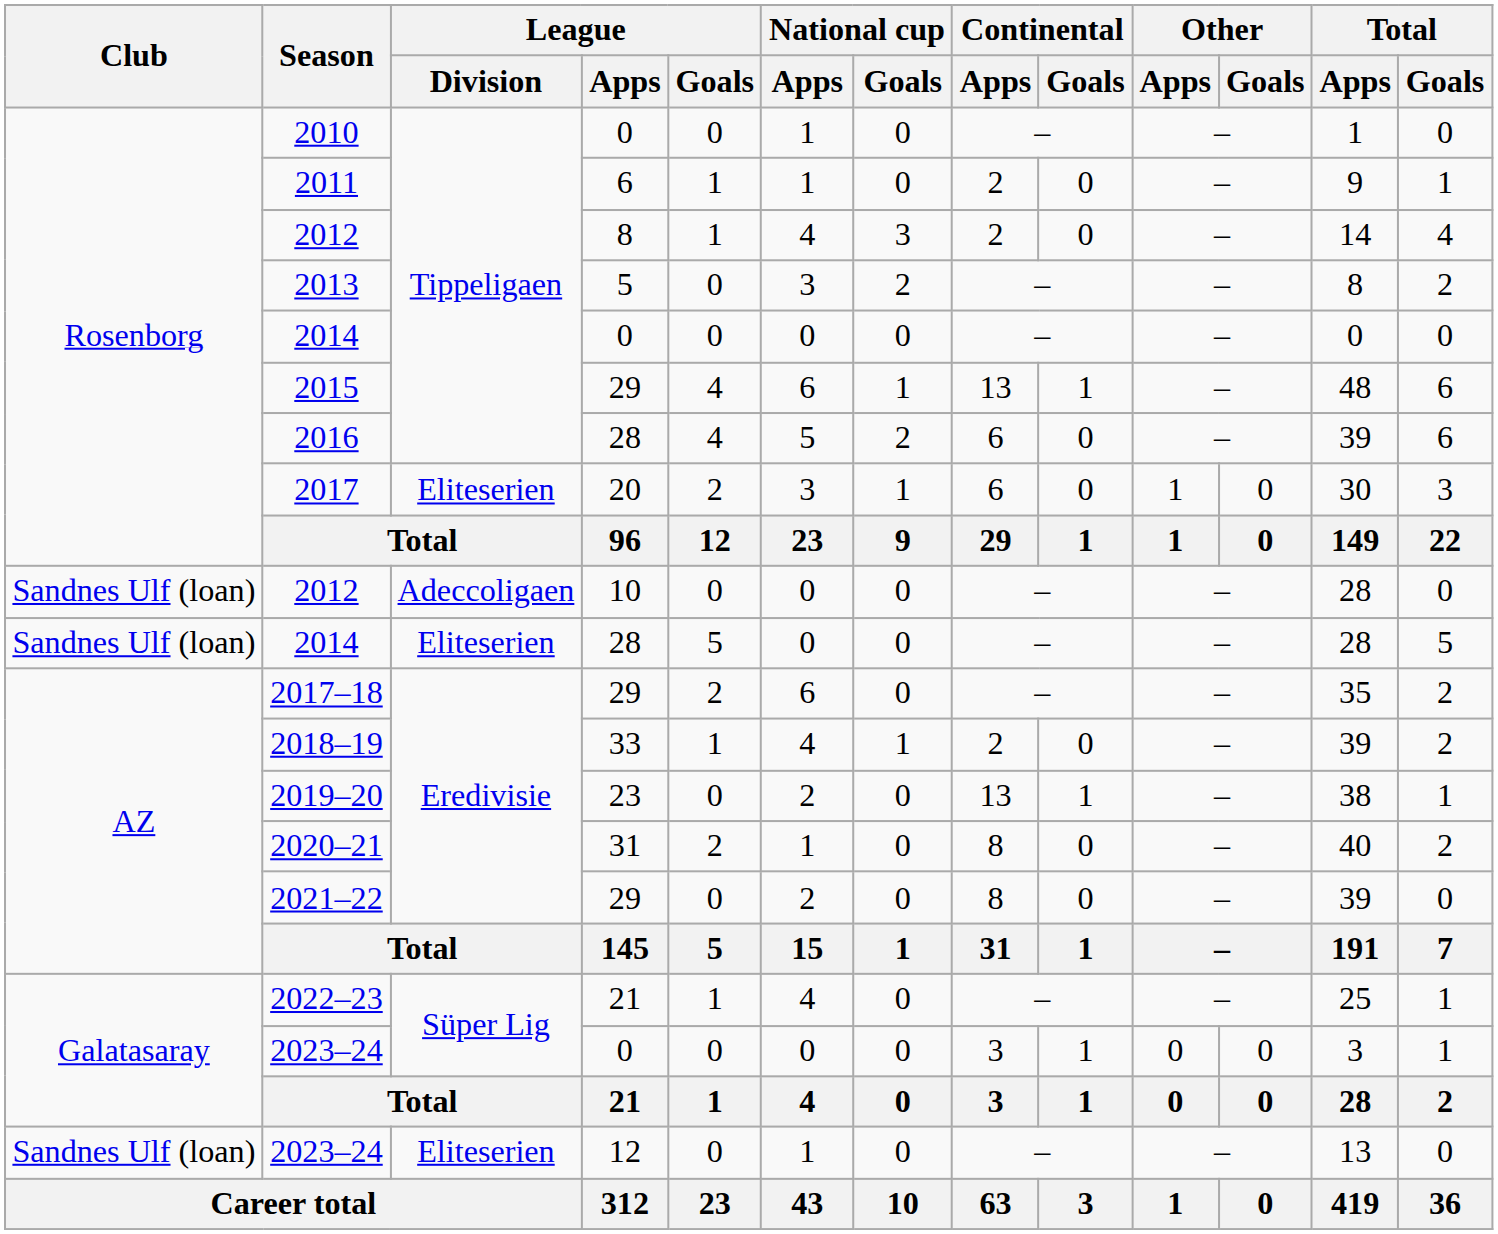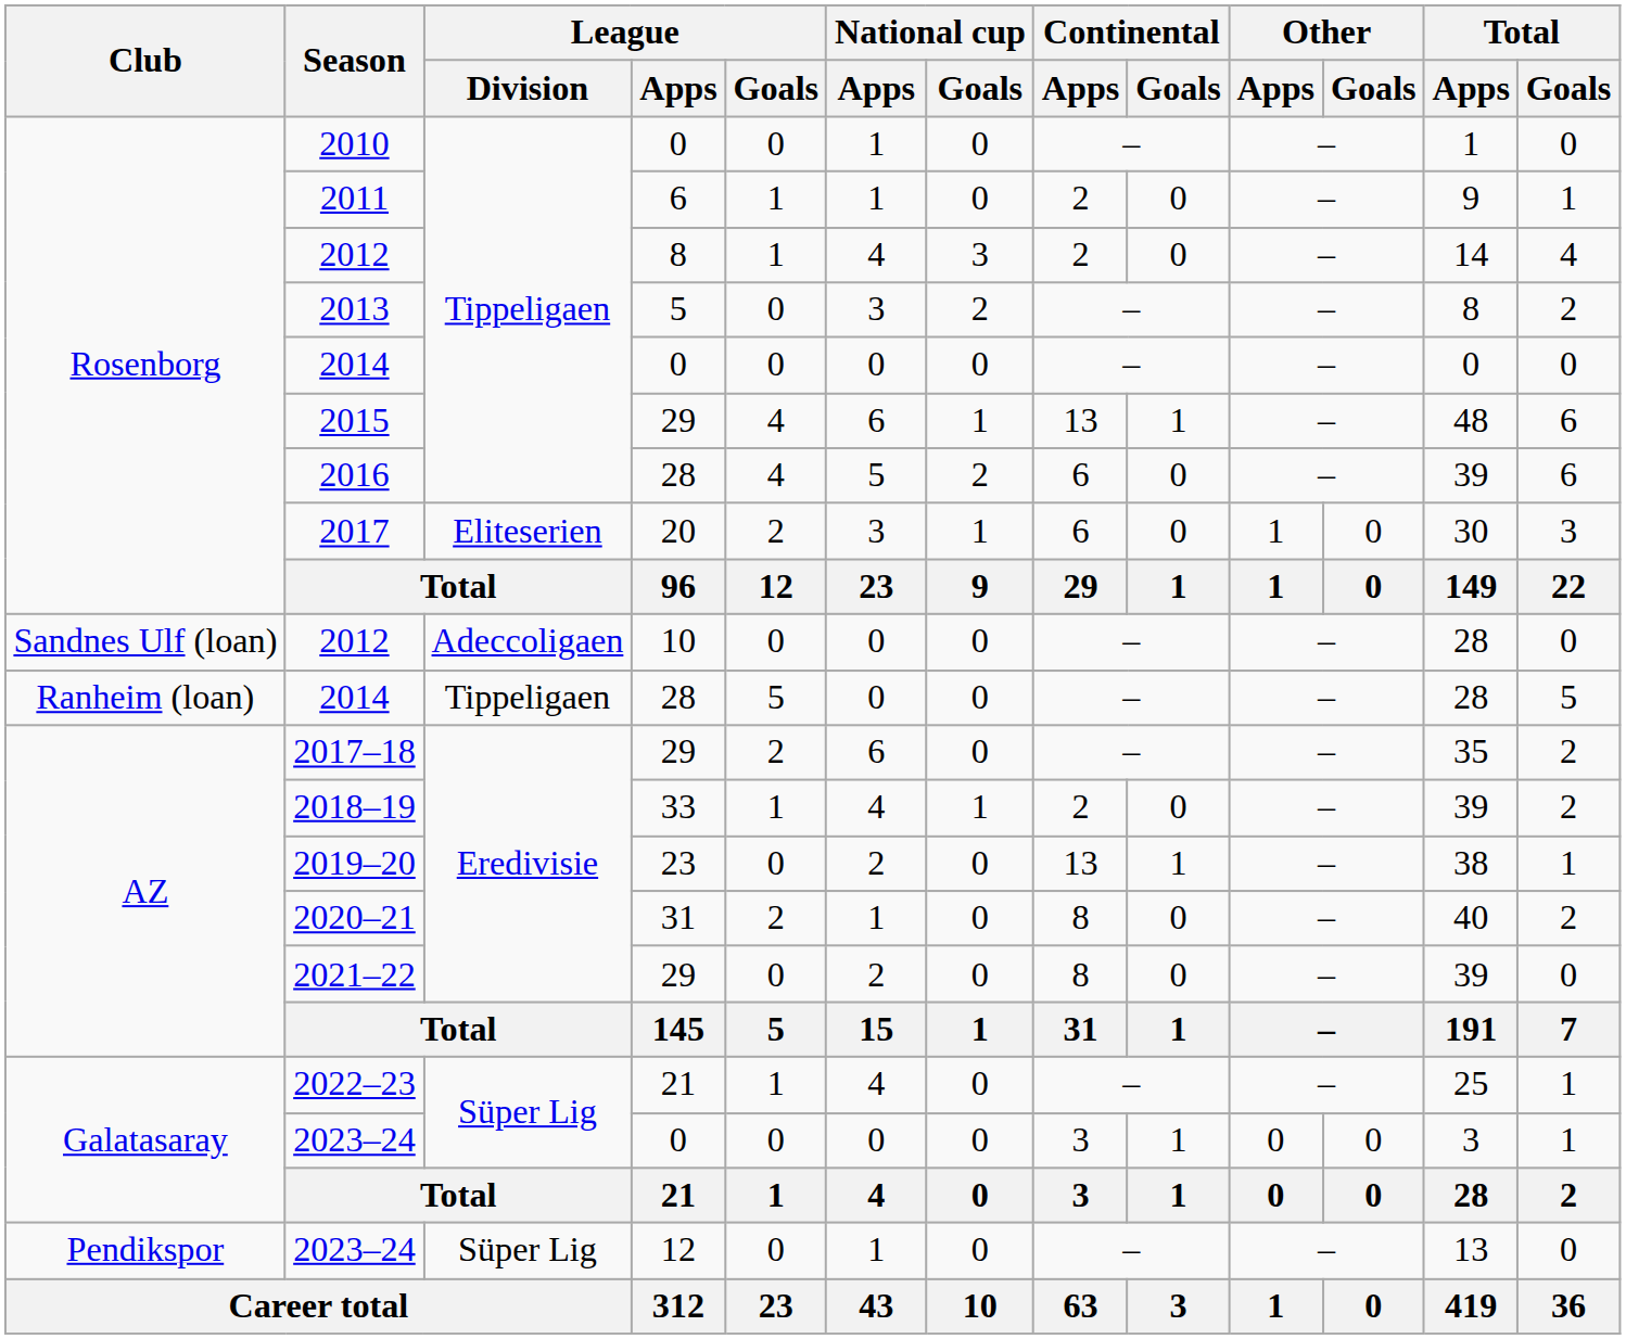2014 / 28 | Club: Sandnes Ulf (loan) -> Ranheim (loan)
2014 / 28 | League / Division: Eliteserien -> Tippeligaen
2023–24 / 12 | Club: Sandnes Ulf (loan) -> Pendikspor
2023–24 / 12 | League / Division: Eliteserien -> Süper Lig
